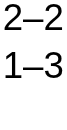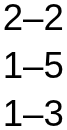+ row: 1–5
